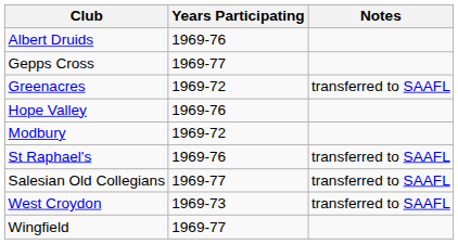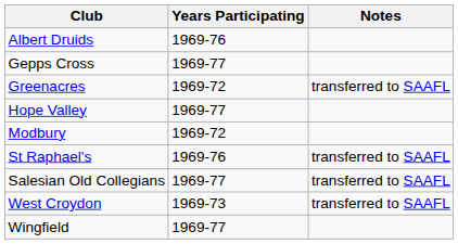Hope Valley | Years Participating: 1969-76 -> 1969-77
